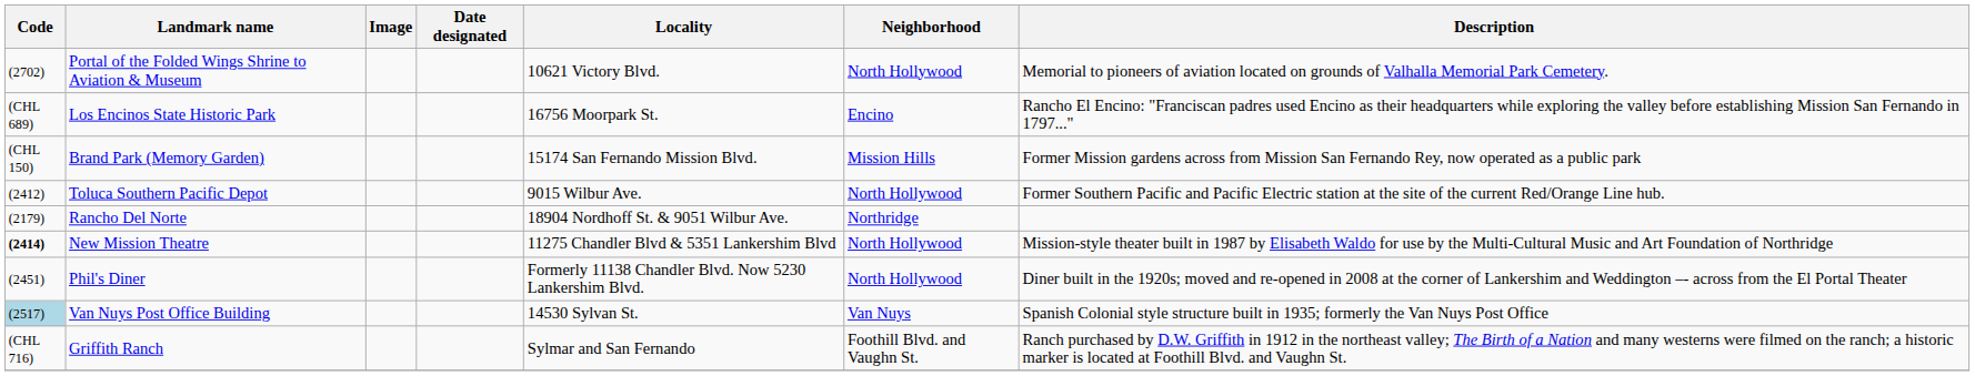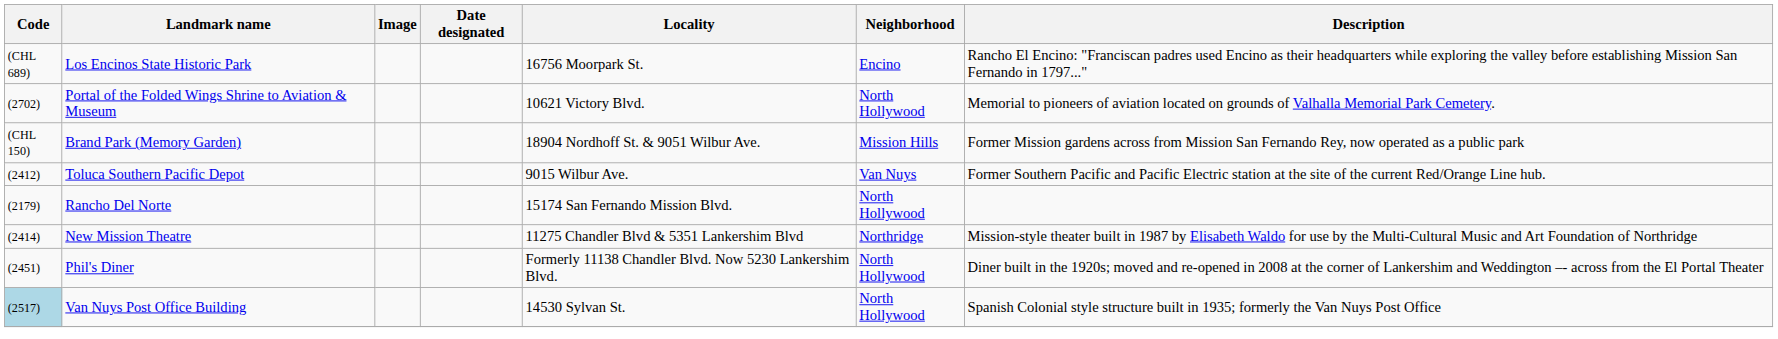rows swapped: Los Encinos State Historic Park <-> Portal of the Folded Wings Shrine to Aviation & Museum
Brand Park (Memory Garden) | Locality: 15174 San Fernando Mission Blvd. -> 18904 Nordhoff St. & 9051 Wilbur Ave.
Toluca Southern Pacific Depot | Neighborhood: North Hollywood -> Van Nuys
Rancho Del Norte | Locality: 18904 Nordhoff St. & 9051 Wilbur Ave. -> 15174 San Fernando Mission Blvd.
Rancho Del Norte | Neighborhood: Northridge -> North Hollywood
New Mission Theatre | Code: bold -> normal
New Mission Theatre | Neighborhood: North Hollywood -> Northridge
Van Nuys Post Office Building | Neighborhood: Van Nuys -> North Hollywood
- row: (CHL 716) | Griffith Ranch | Sylmar and San Fernando | Foothill Blvd. and Vaughn St. | Ranch purchased by D.W. Griffith in 1912 in the northeast valley; The Birth of a Nation and many westerns were filmed on the ranch; a historic marker is located at Foothill Blvd. and Vaughn St.
